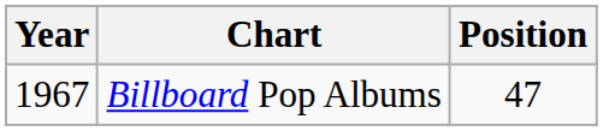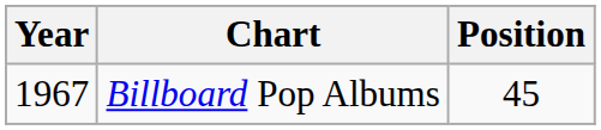Billboard Pop Albums | Position: 47 -> 45
